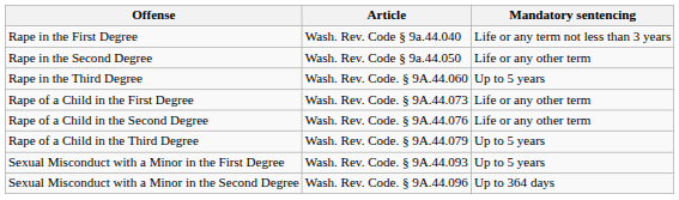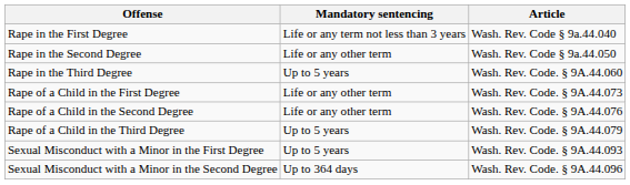columns swapped: Article <-> Mandatory sentencing
